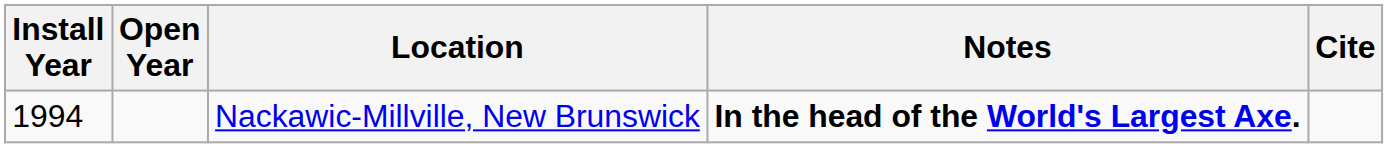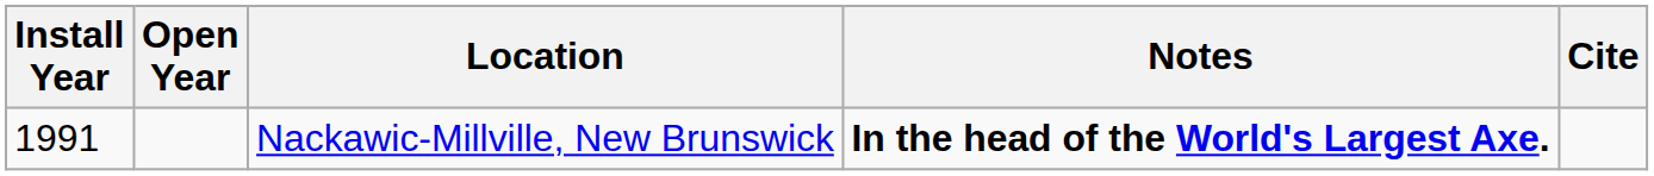Nackawic-Millville, New Brunswick | Install Year: 1994 -> 1991
